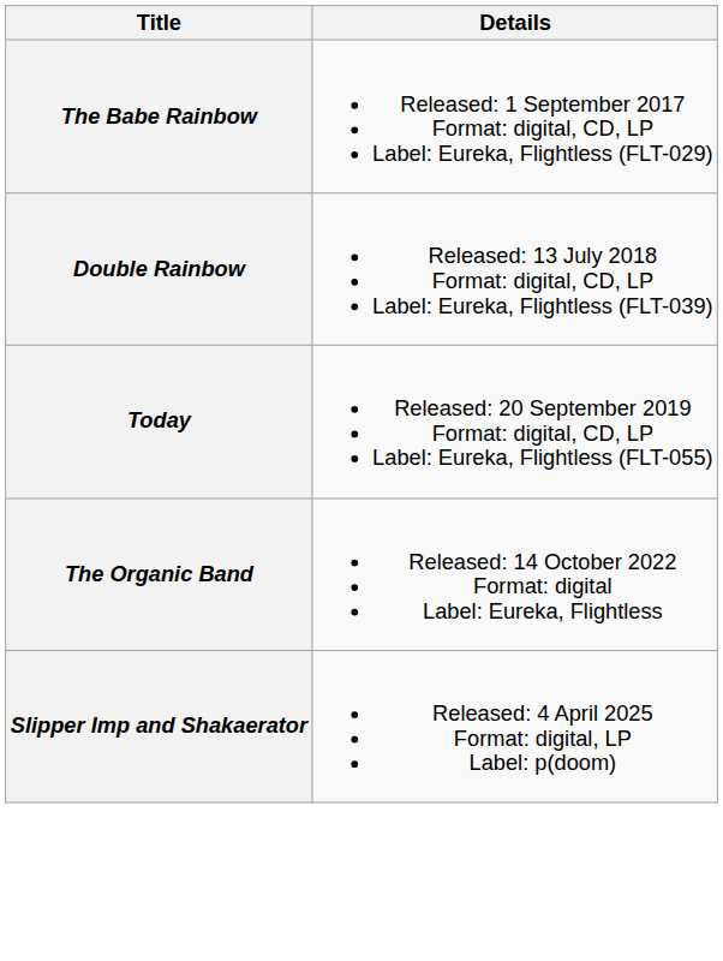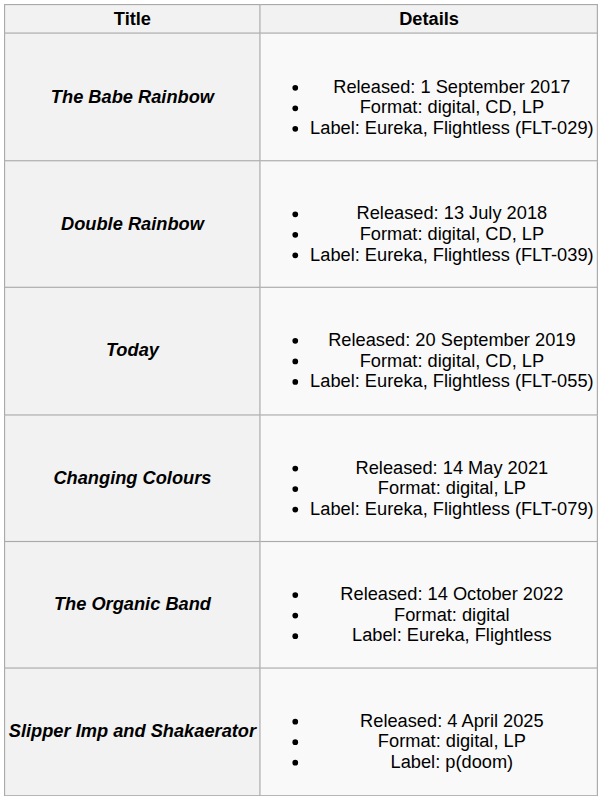+ row: Changing Colours | Released: 14 May 2021 Format: digital, LP Label: Eureka, Flightless (FLT-079)
